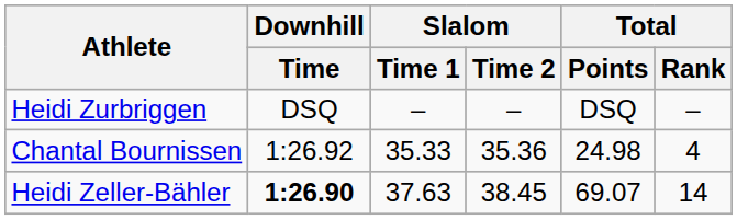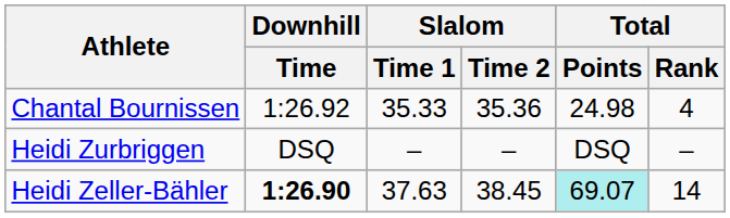rows swapped: Heidi Zurbriggen <-> Chantal Bournissen
Heidi Zeller-Bähler | Total / Points: no background -> paleturquoise background
